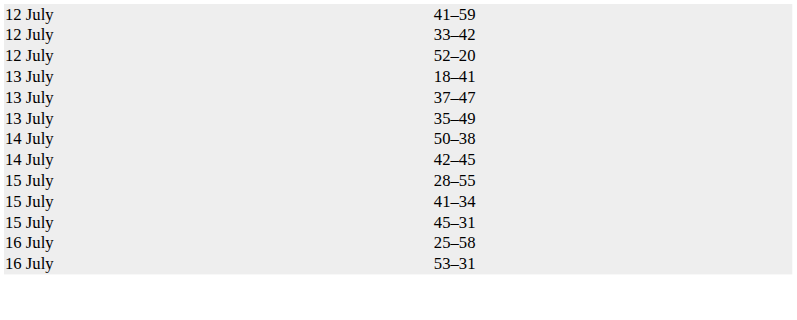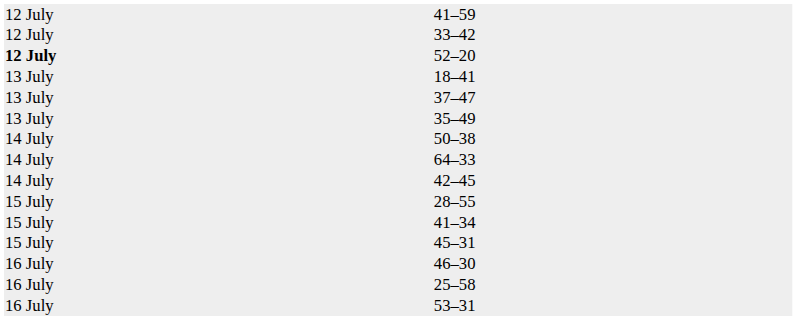52–20 | column 1: normal -> bold
+ row: 14 July | 64–33
+ row: 16 July | 46–30
